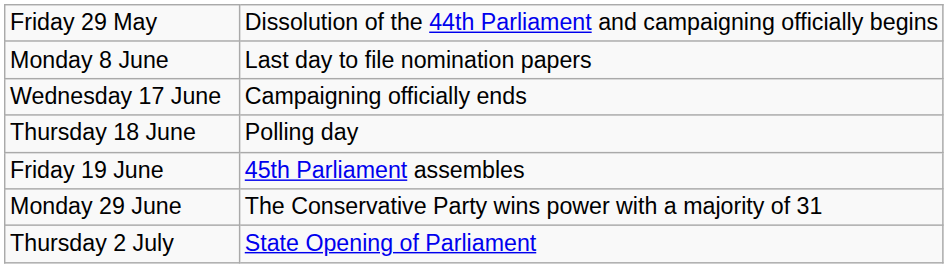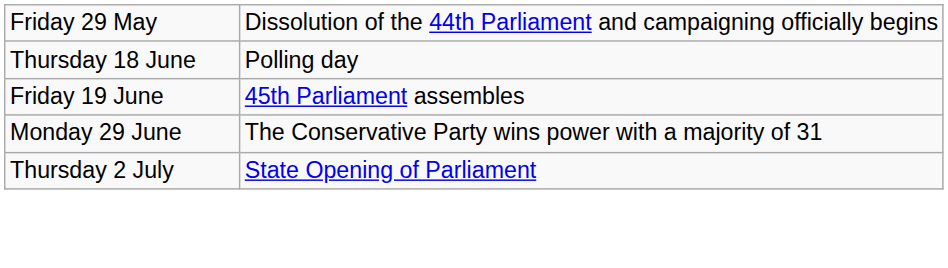- row: Monday 8 June | Last day to file nomination papers
- row: Wednesday 17 June | Campaigning officially ends
